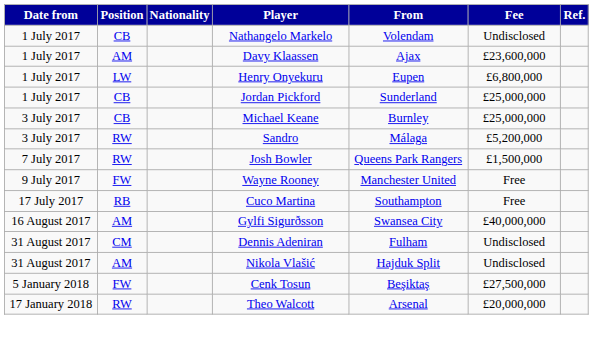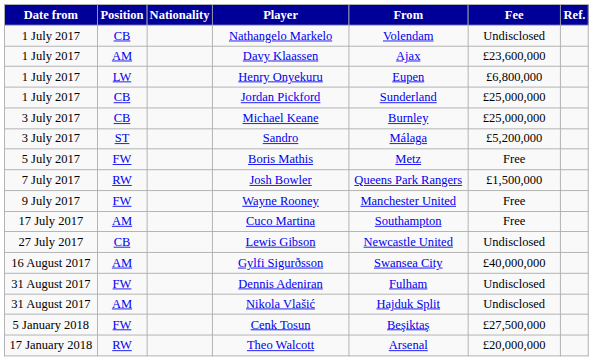Sandro | Position: RW -> ST
+ row: 5 July 2017 | FW | Boris Mathis | Metz | Free
Cuco Martina | Position: RB -> AM
+ row: 27 July 2017 | CB | Lewis Gibson | Newcastle United | Undisclosed
Dennis Adeniran | Position: CM -> FW
